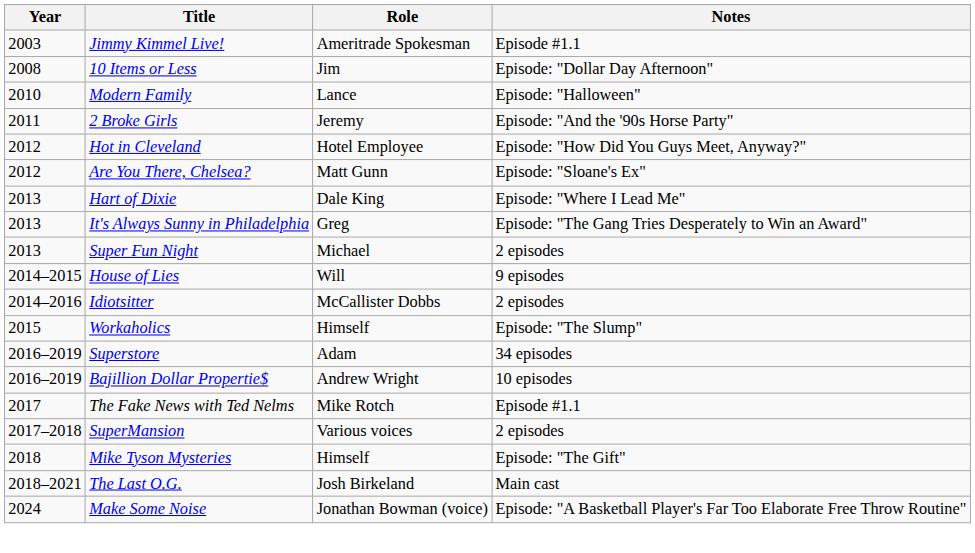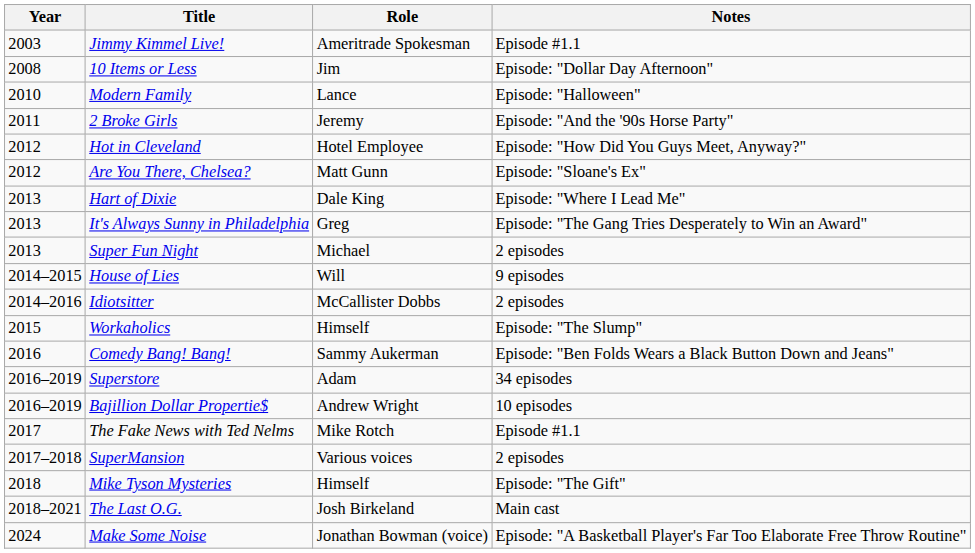+ row: 2016 | Comedy Bang! Bang! | Sammy Aukerman | Episode: "Ben Folds Wears a Black Button Down and Jeans"
